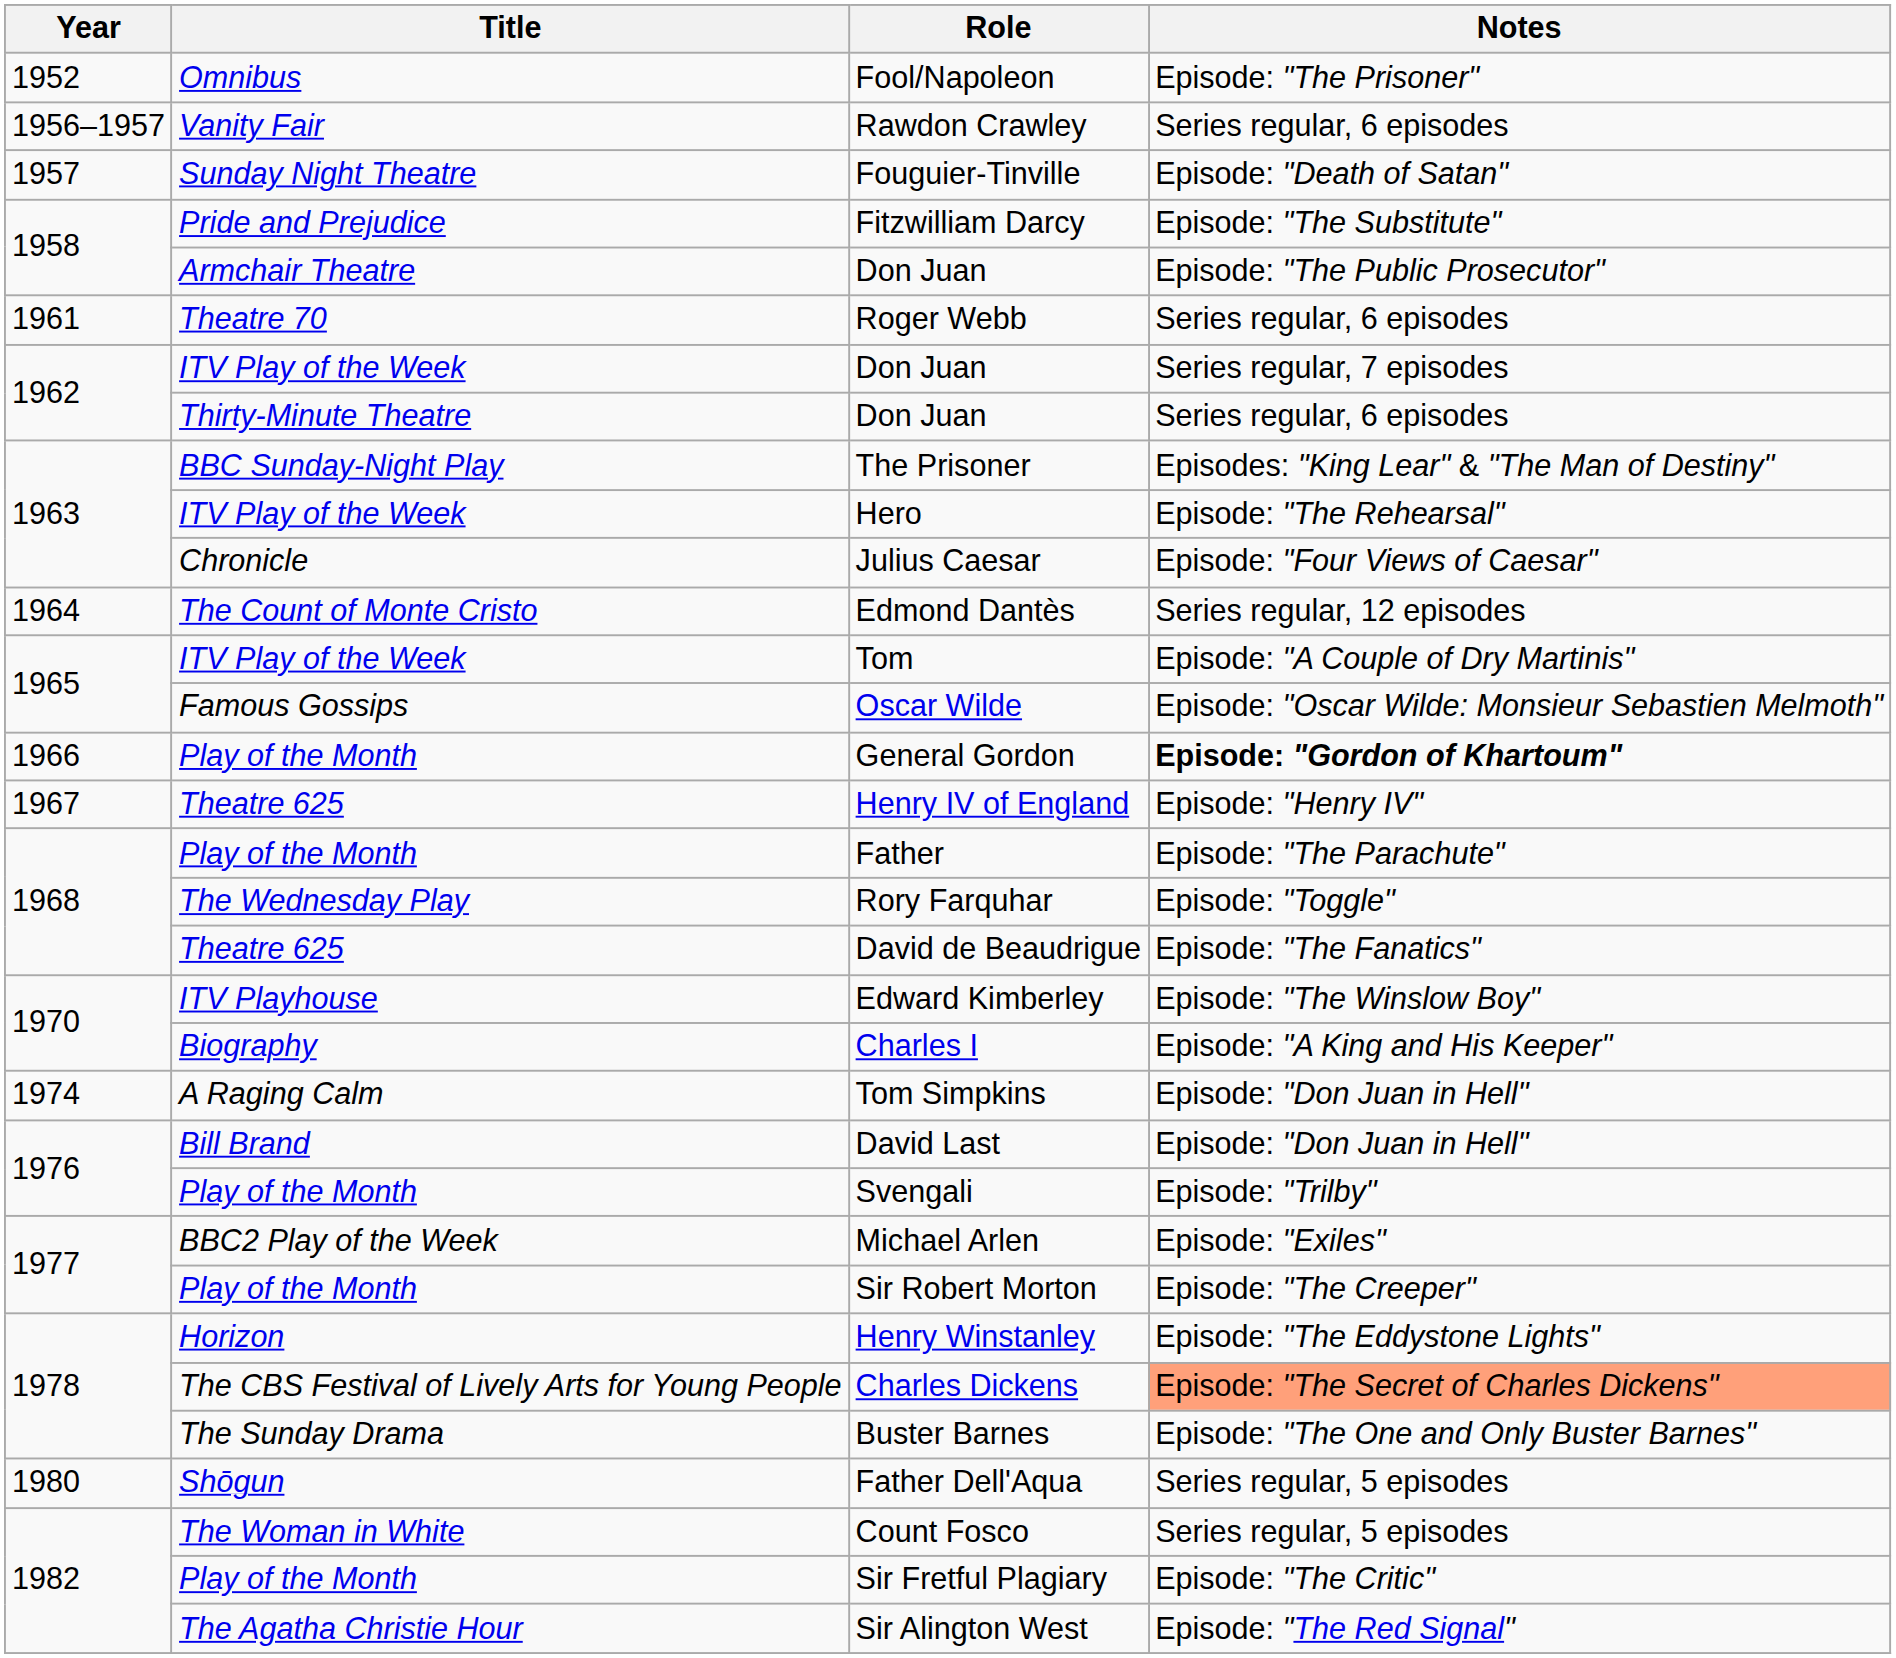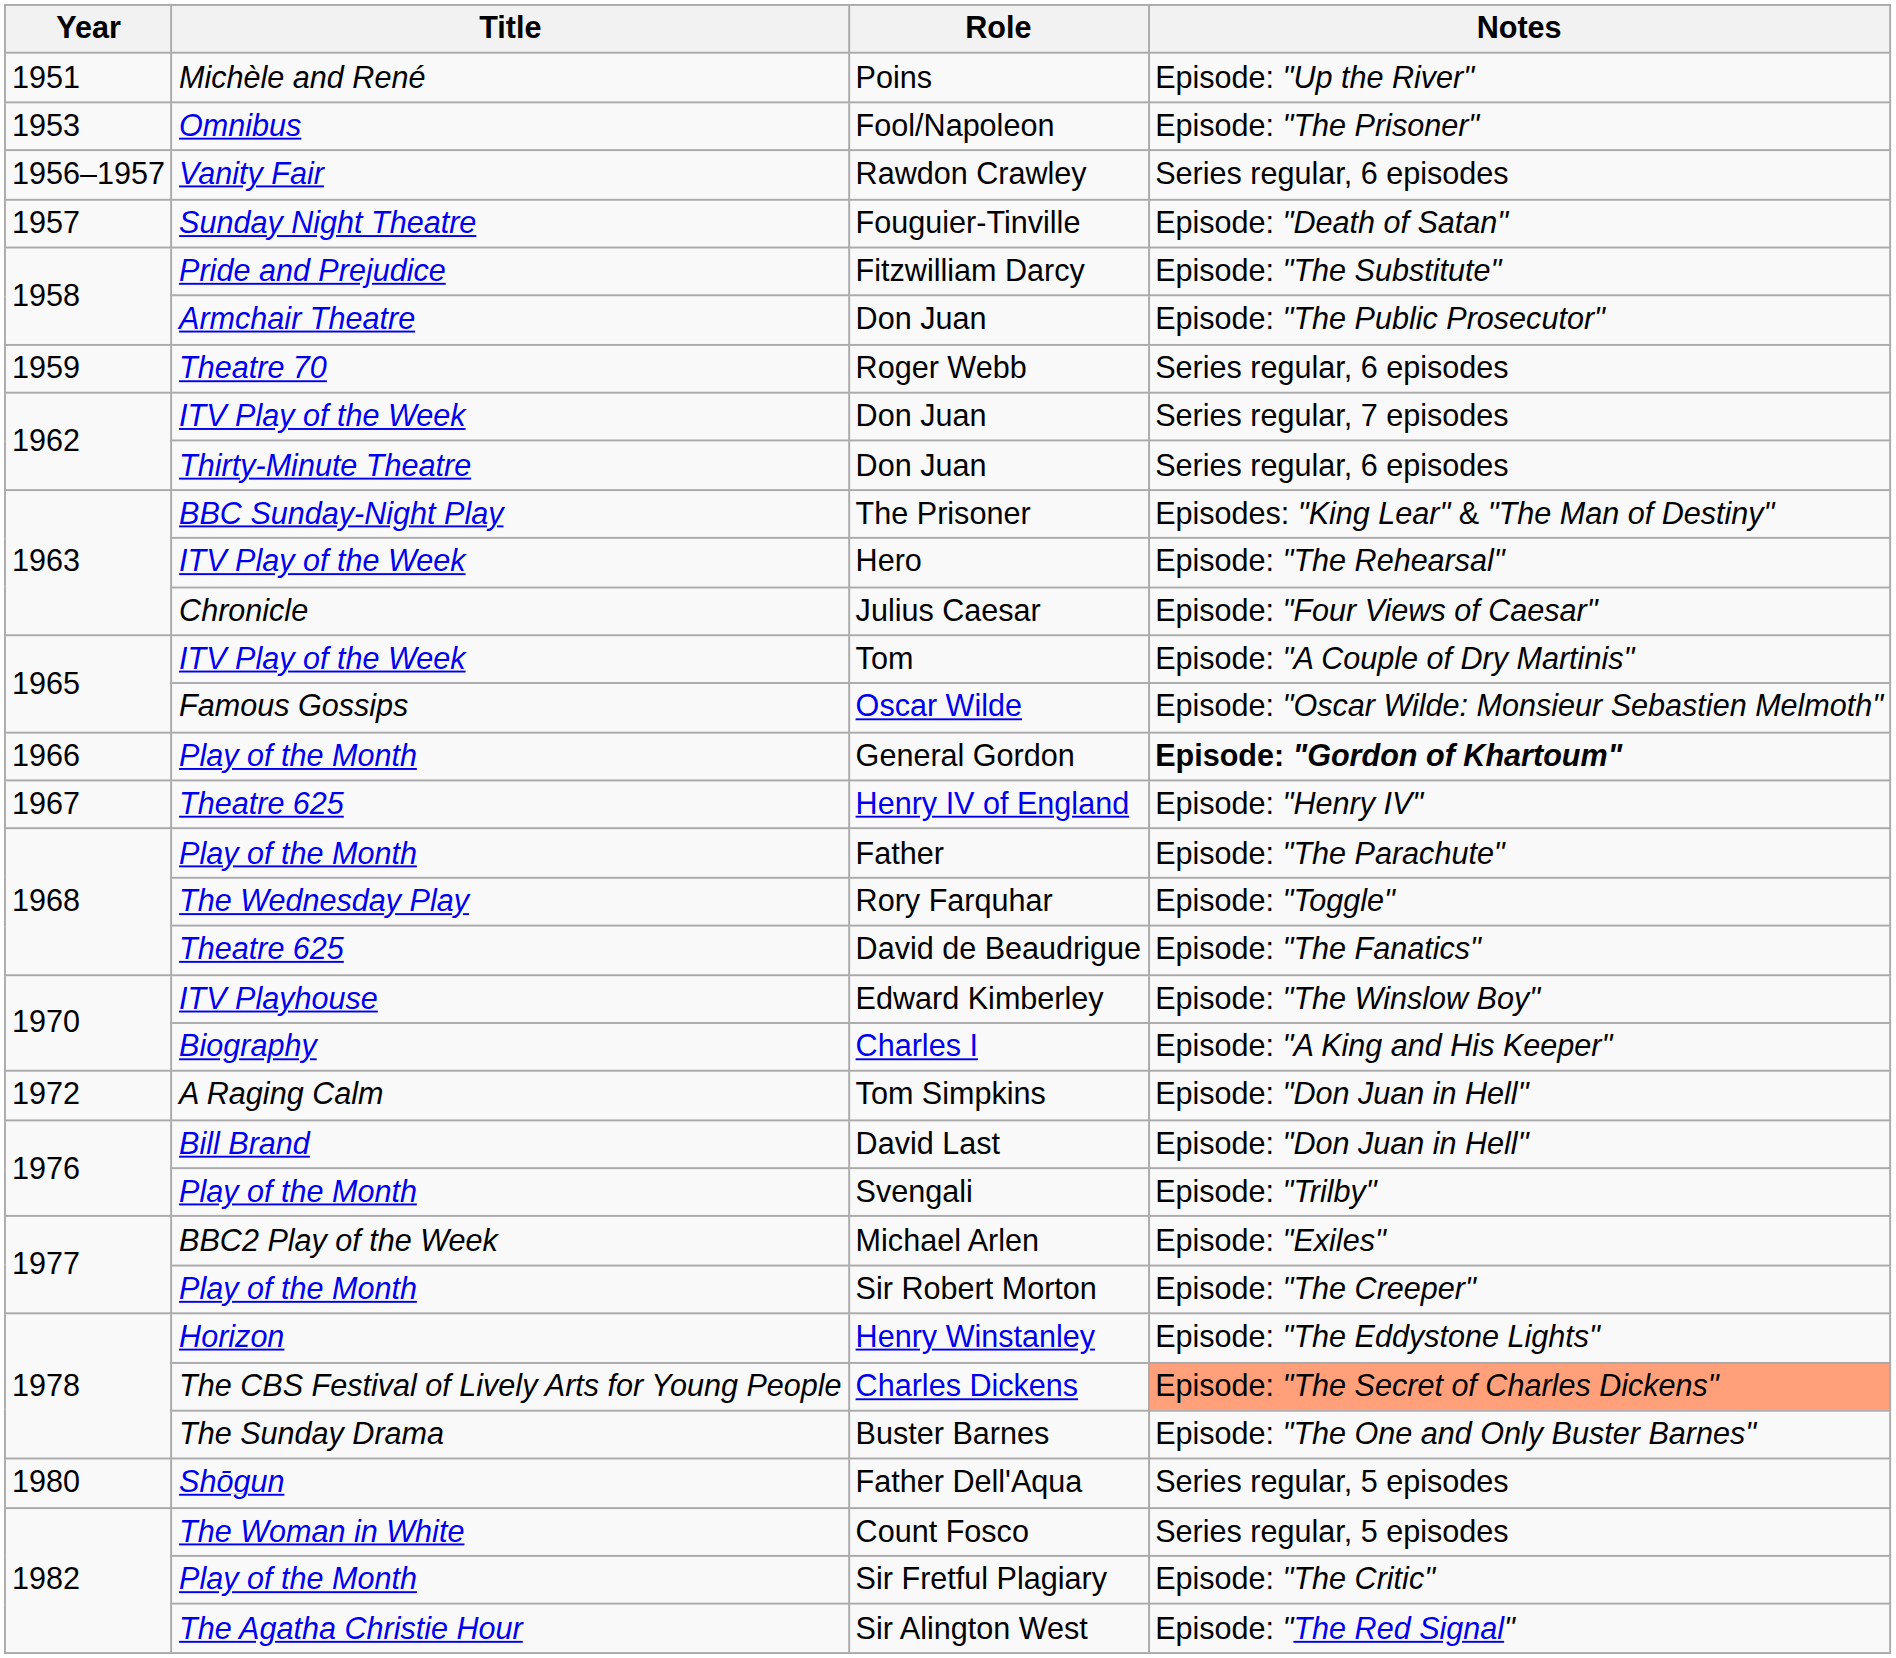+ row: 1951 | Michèle and René | Poins | Episode: "Up the River"
Fool/Napoleon | Year: 1952 -> 1953
Roger Webb | Year: 1961 -> 1959
- row: 1964 | The Count of Monte Cristo | Edmond Dantès | Series regular, 12 episodes
Tom Simpkins | Year: 1974 -> 1972
